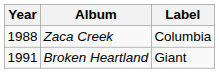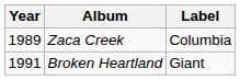Zaca Creek | Year: 1988 -> 1989
